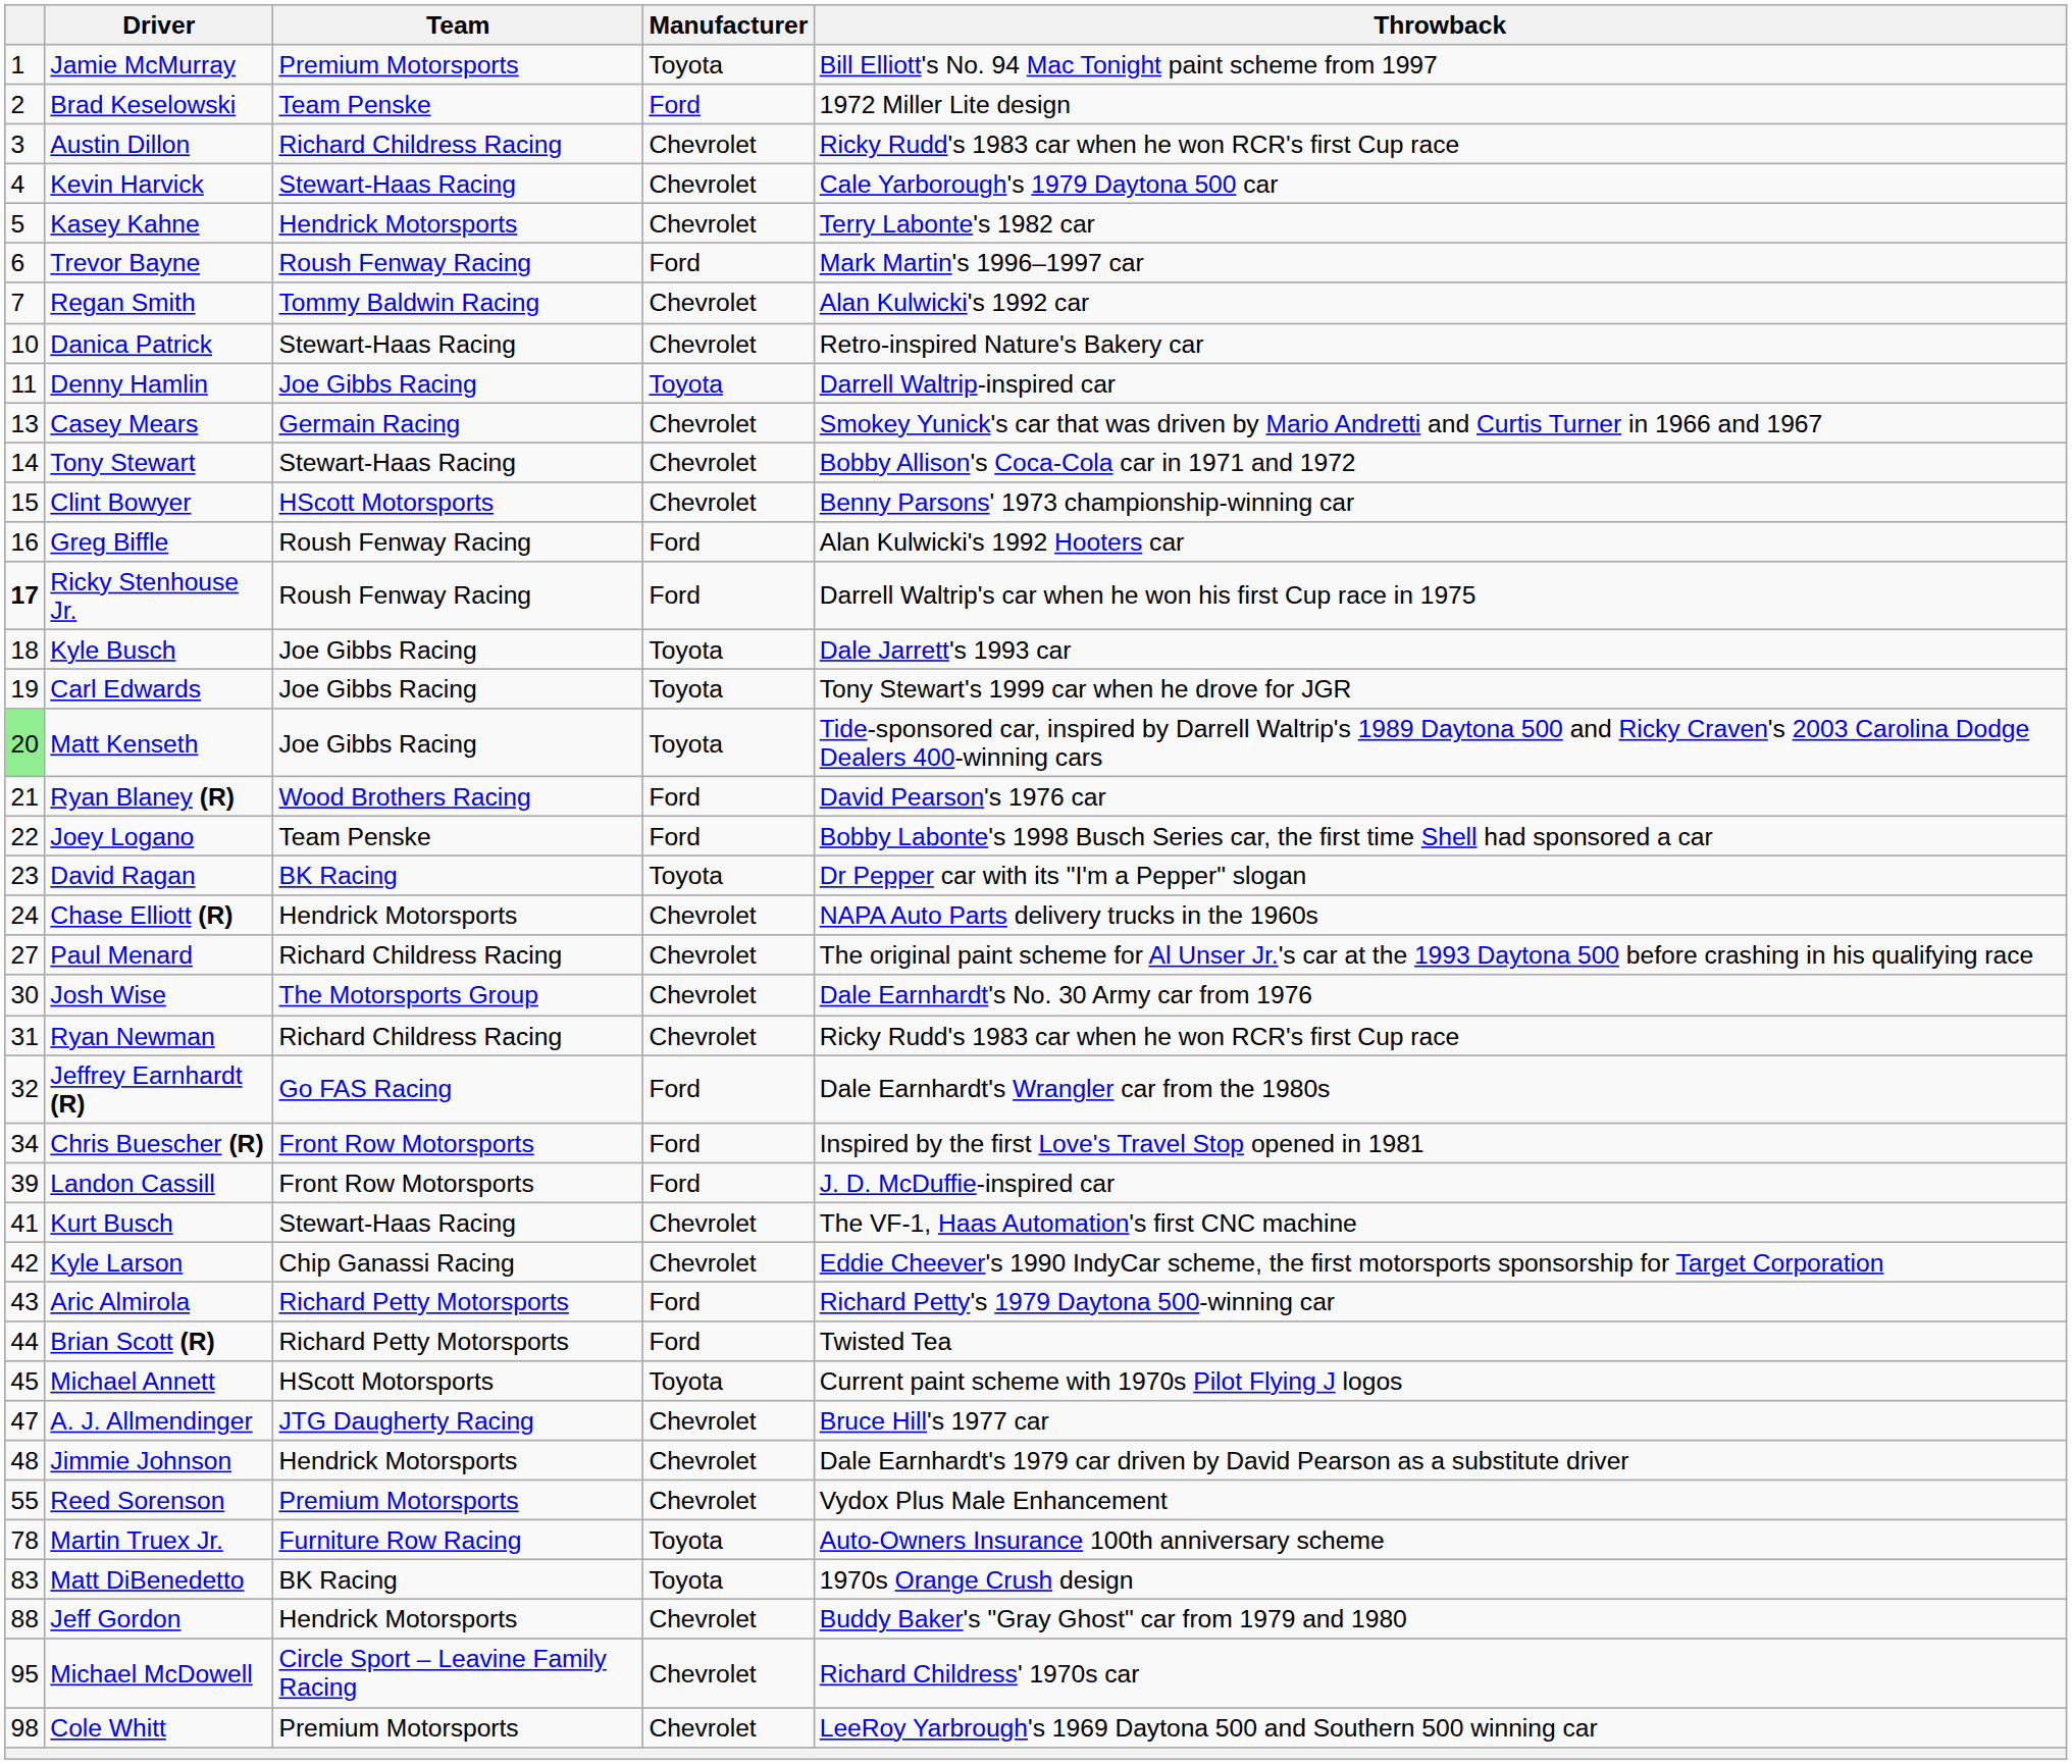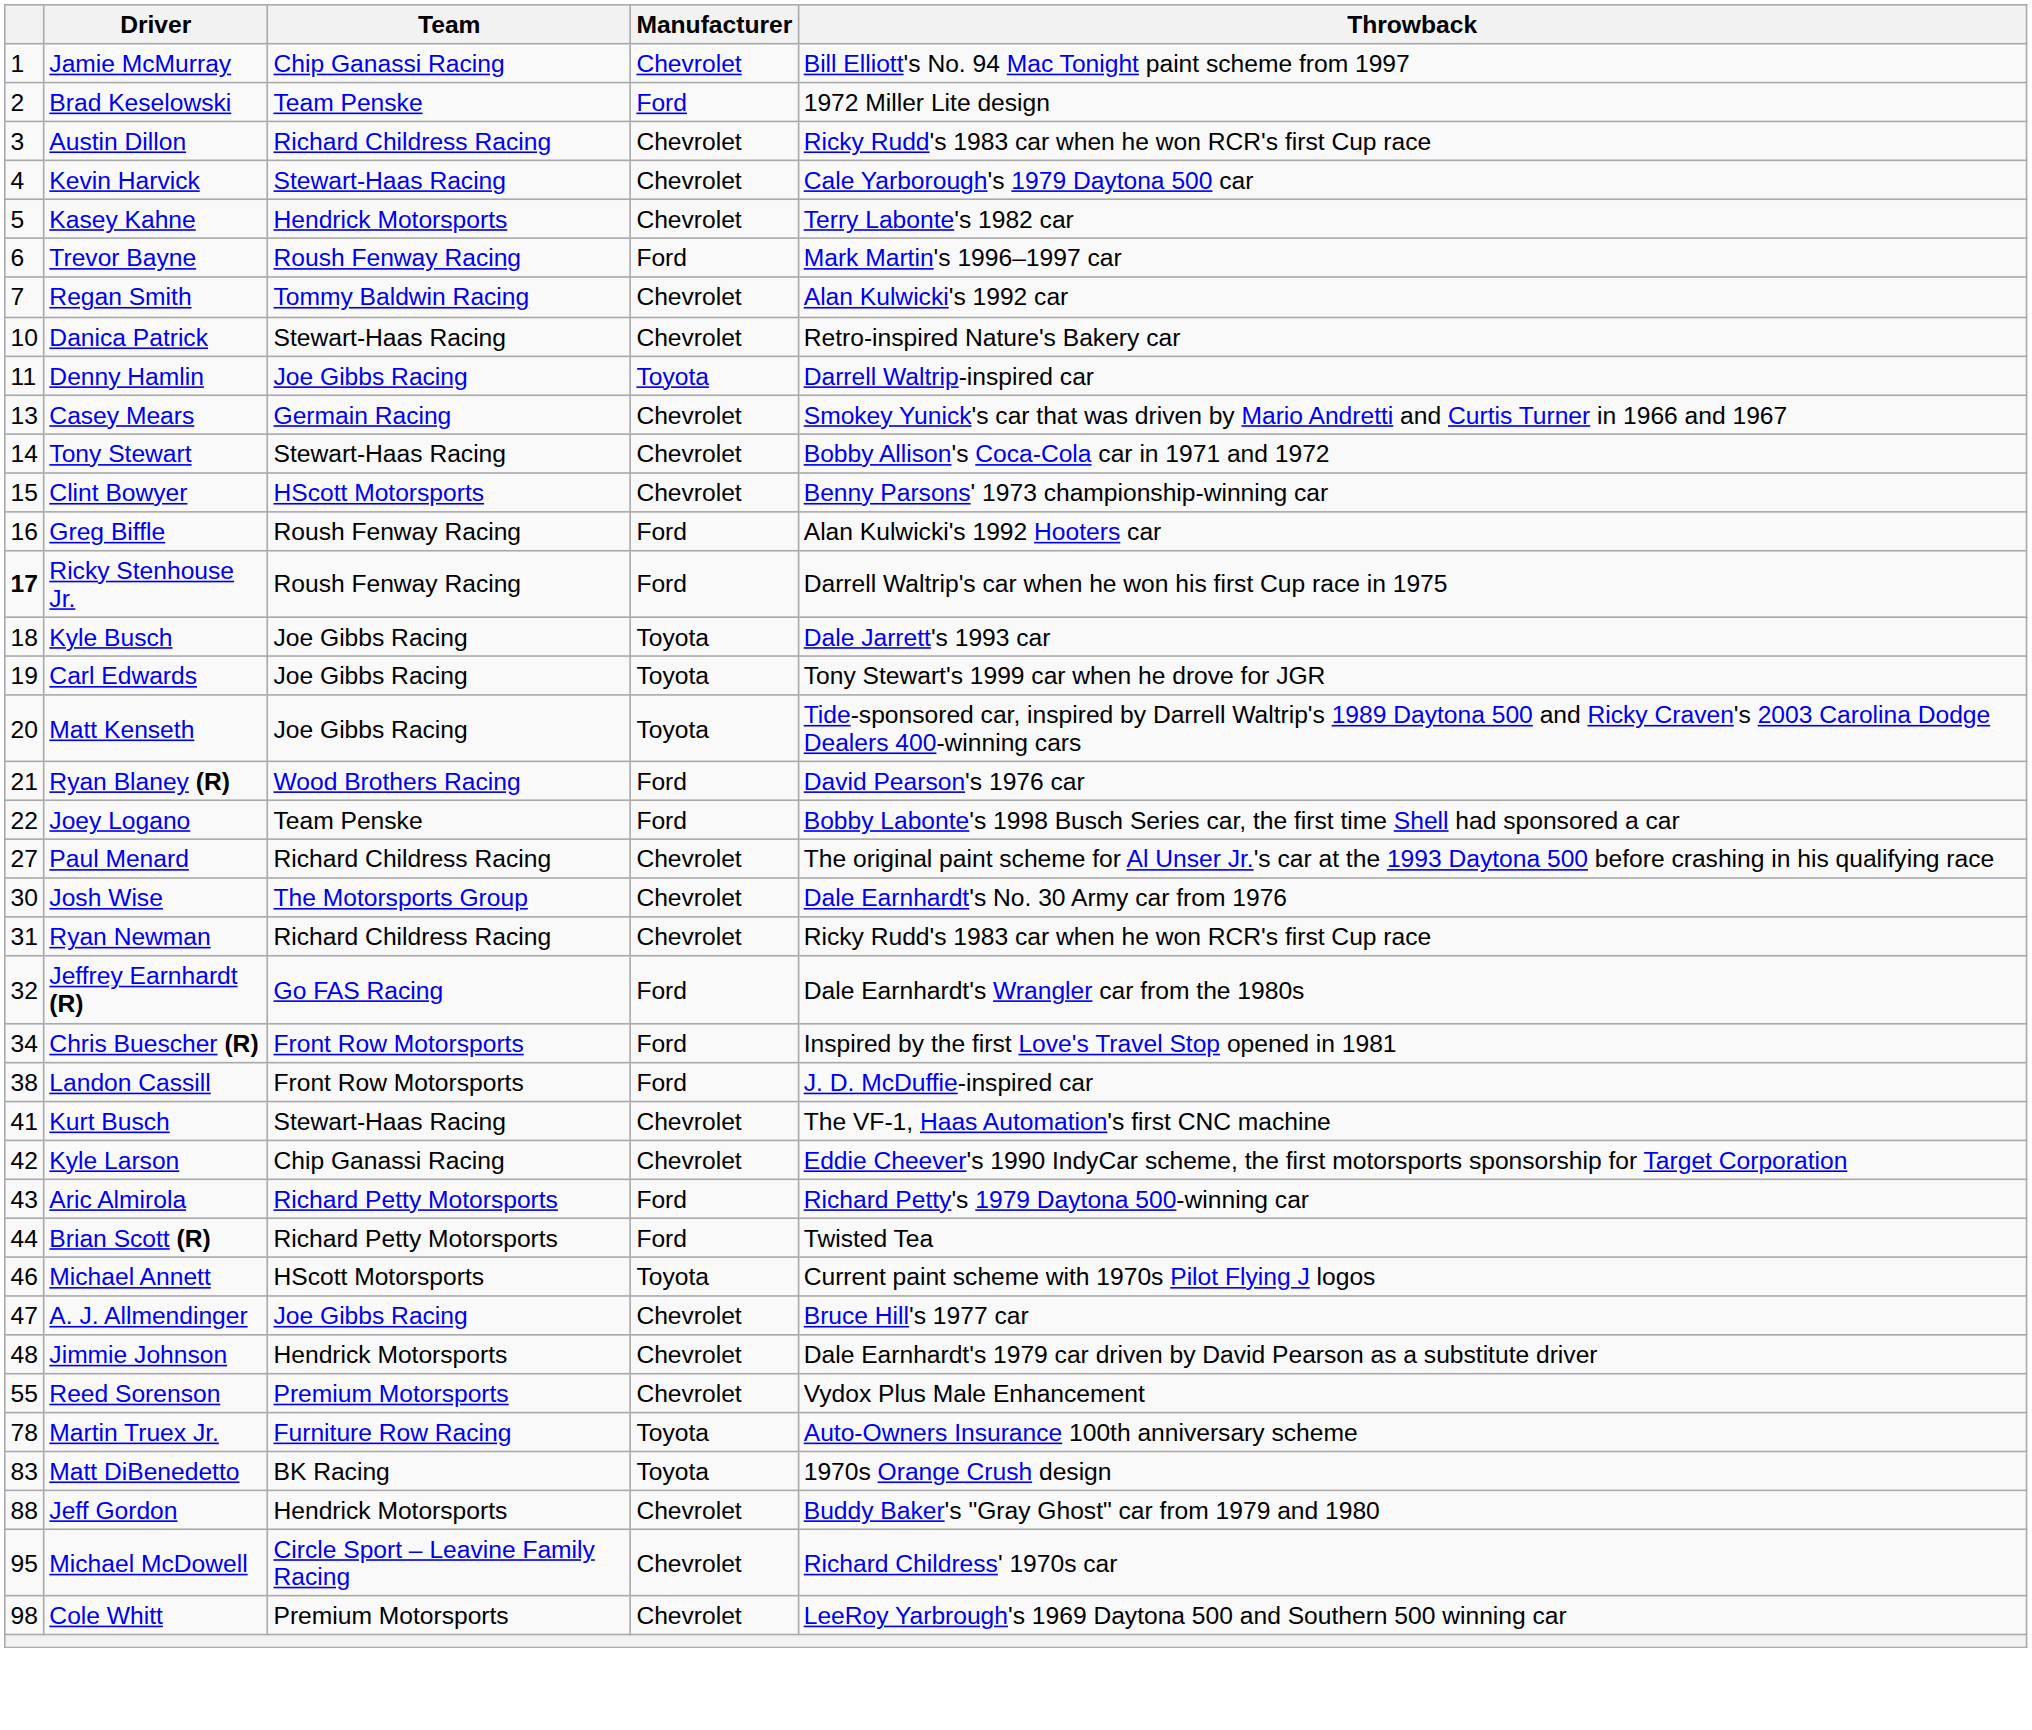Jamie McMurray | Team: Premium Motorsports -> Chip Ganassi Racing
Jamie McMurray | Manufacturer: Toyota -> Chevrolet
Matt Kenseth | column 1: lightgreen background -> no background
- row: 23 | David Ragan | BK Racing | Toyota | Dr Pepper car with its "I'm a Pepper" slogan
- row: 24 | Chase Elliott (R) | Hendrick Motorsports | Chevrolet | NAPA Auto Parts delivery trucks in the 1960s
Landon Cassill | column 1: 39 -> 38
Michael Annett | column 1: 45 -> 46
A. J. Allmendinger | Team: JTG Daugherty Racing -> Joe Gibbs Racing
